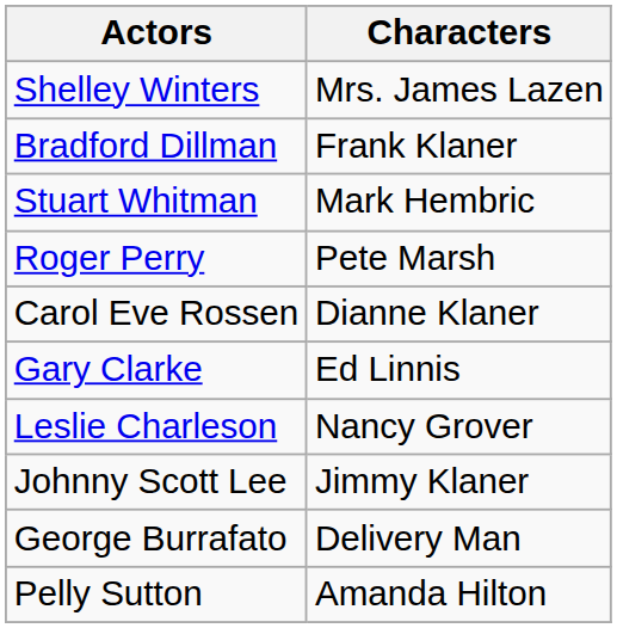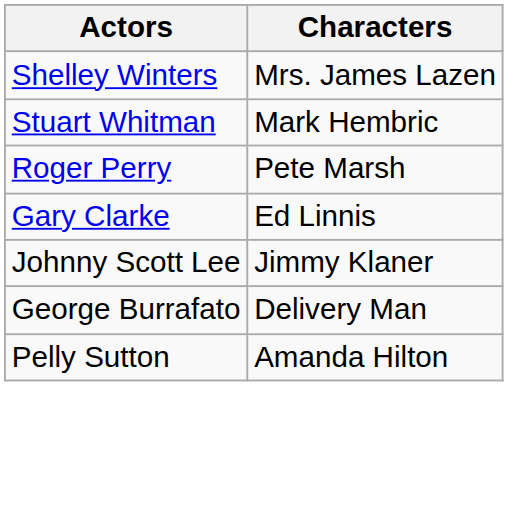- row: Bradford Dillman | Frank Klaner
- row: Carol Eve Rossen | Dianne Klaner
- row: Leslie Charleson | Nancy Grover
